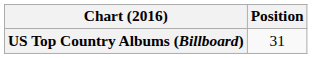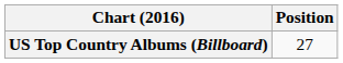US Top Country Albums (Billboard) | Position: 31 -> 27
